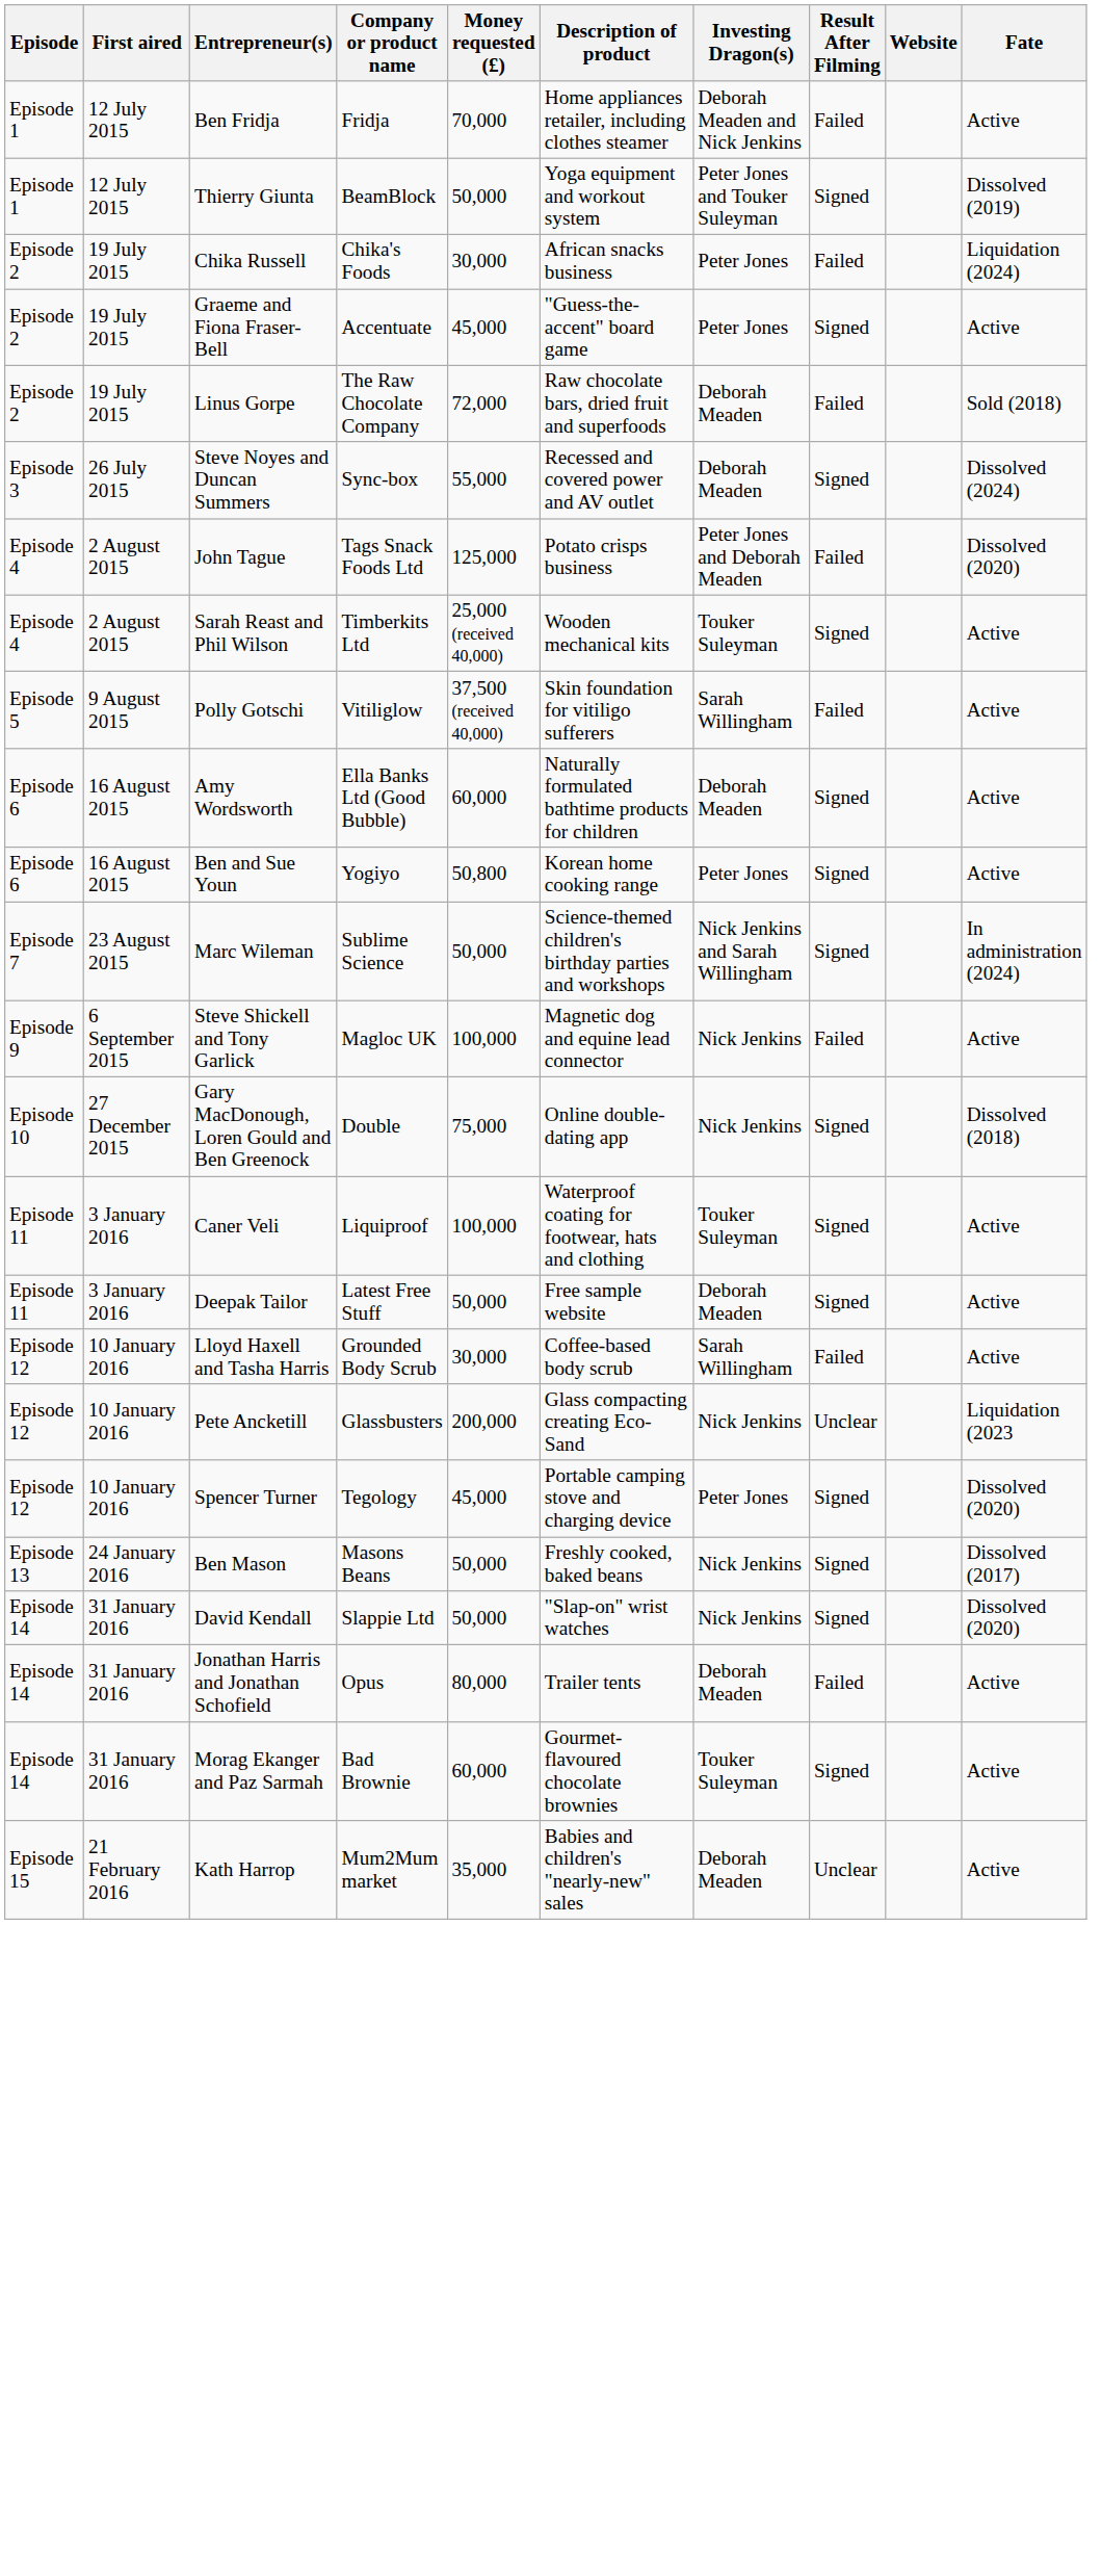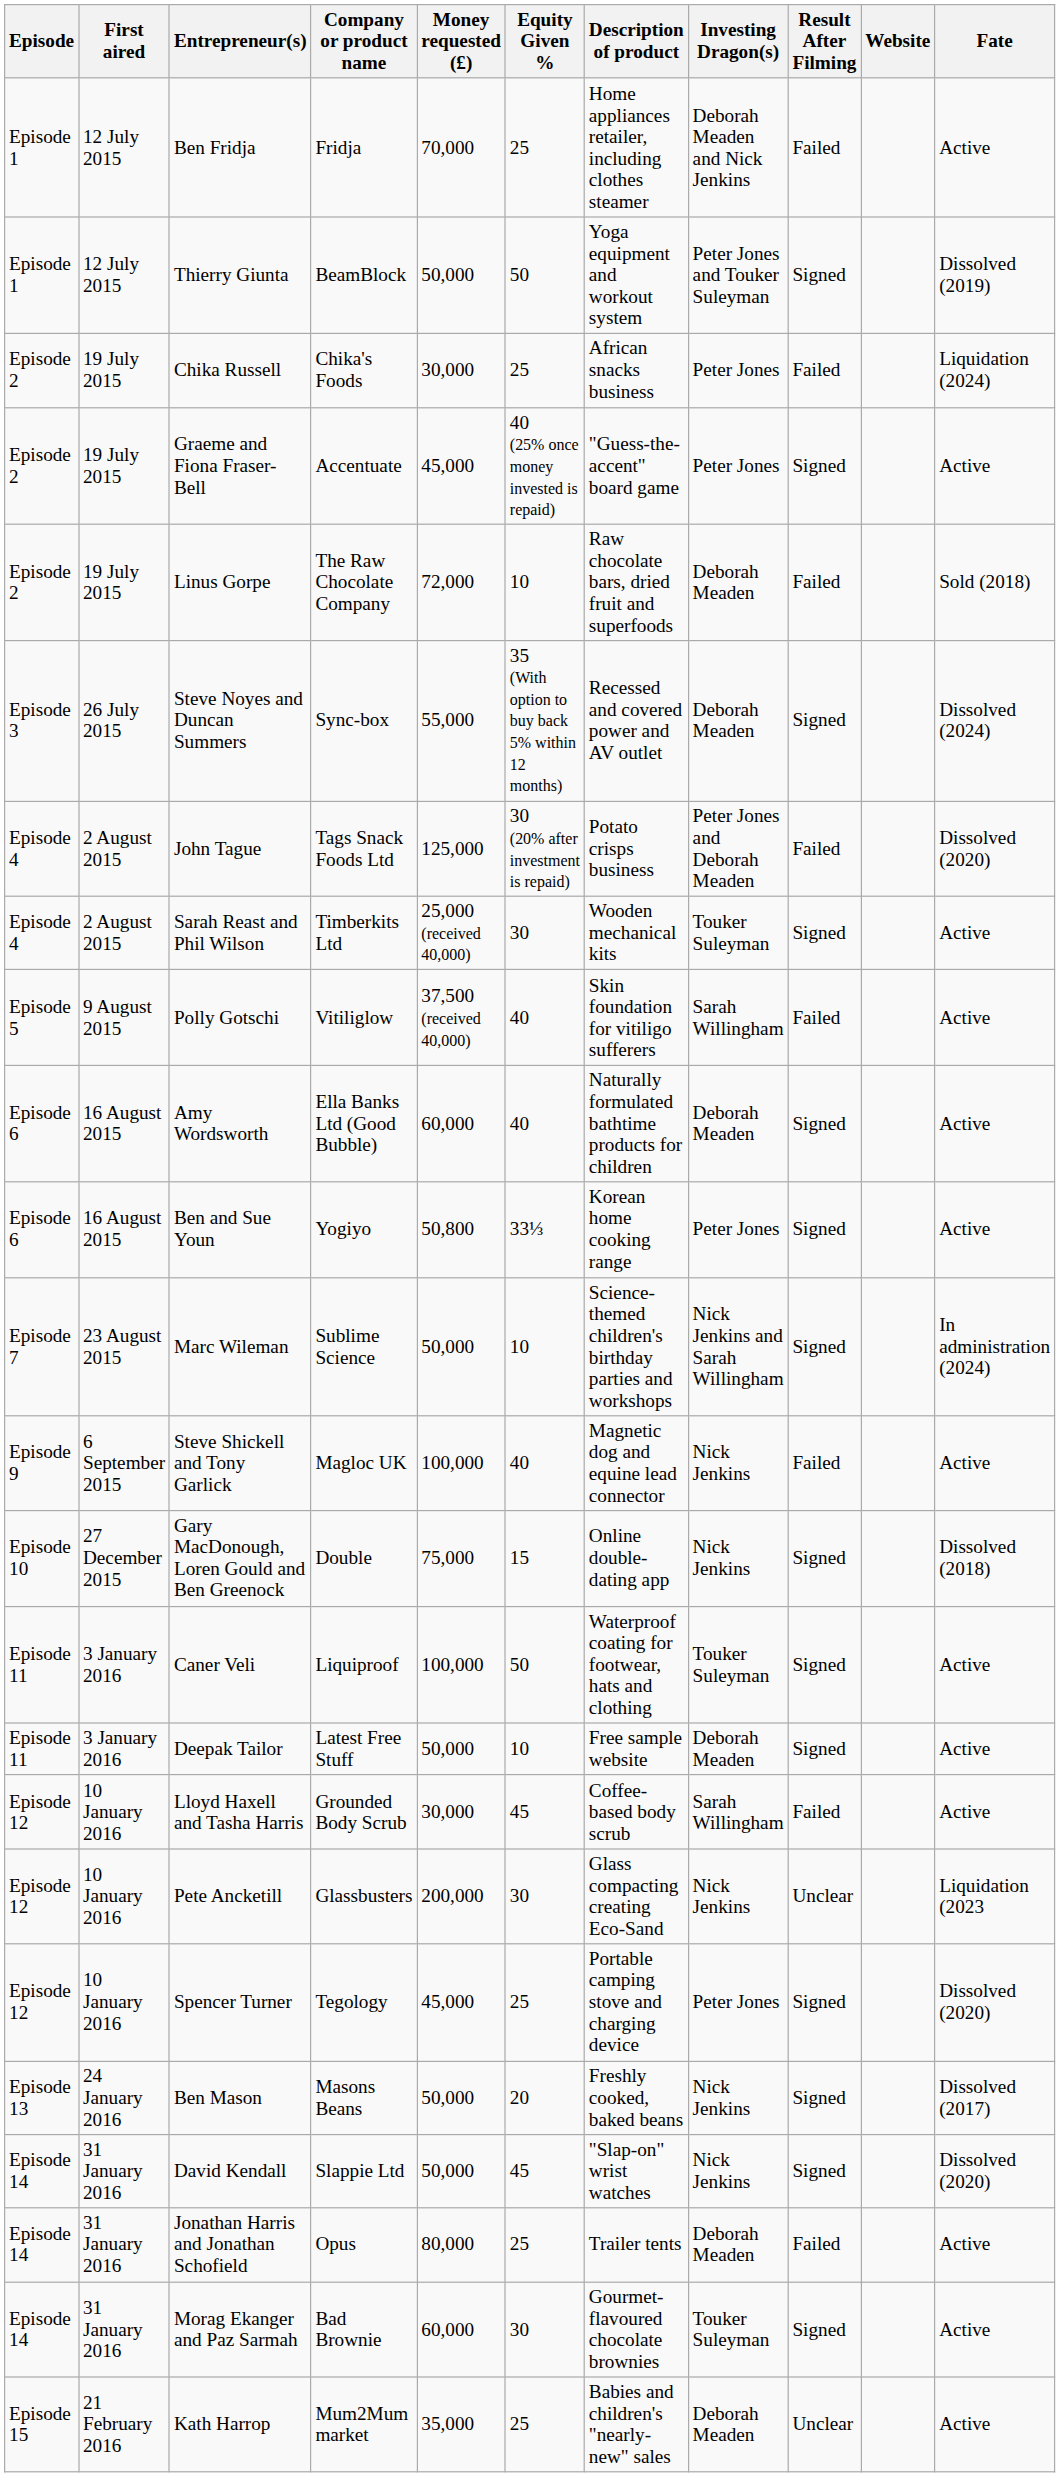+ column: Equity Given % | 25 | 50 | 25 | 40 (25% once money invested is repaid) | 10 | 35 (With option to buy back 5% within 12 months) | 30 (20% after investment is repaid) | 30 | 40 | 40 | 33⅓ | 10 | 40 | 15 | 50 | 10 | 45 | 30 | 25 | 20 | 45 | 25 | 30 | 25
